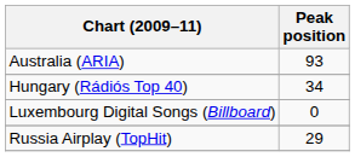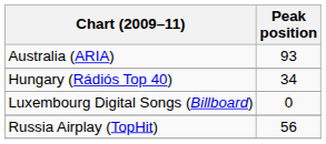Russia Airplay (TopHit) | Peak position: 29 -> 56
